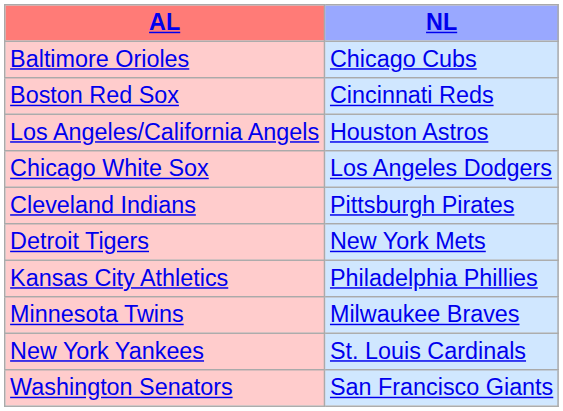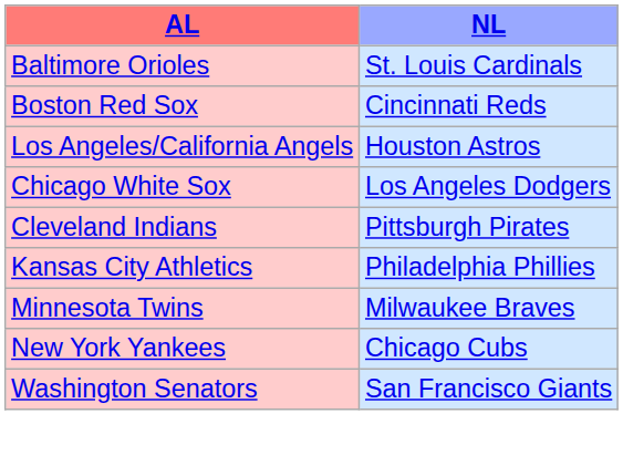Baltimore Orioles | NL: Chicago Cubs -> St. Louis Cardinals
- row: Detroit Tigers | New York Mets
New York Yankees | NL: St. Louis Cardinals -> Chicago Cubs
